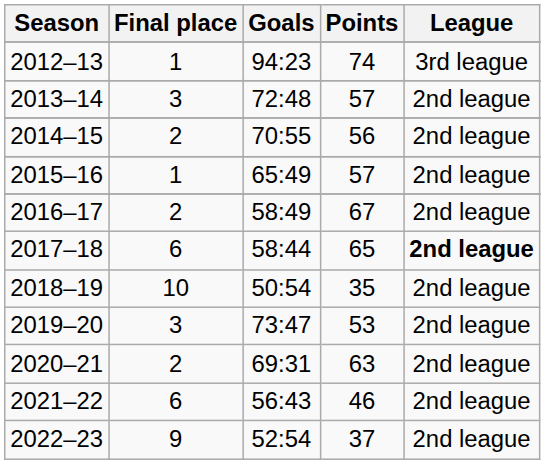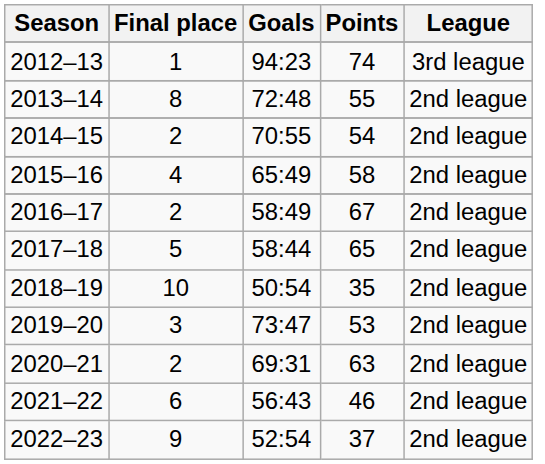2013–14 | Final place: 3 -> 8
2013–14 | Points: 57 -> 55
2014–15 | Points: 56 -> 54
2015–16 | Final place: 1 -> 4
2015–16 | Points: 57 -> 58
2017–18 | Final place: 6 -> 5
2017–18 | League: bold -> normal
